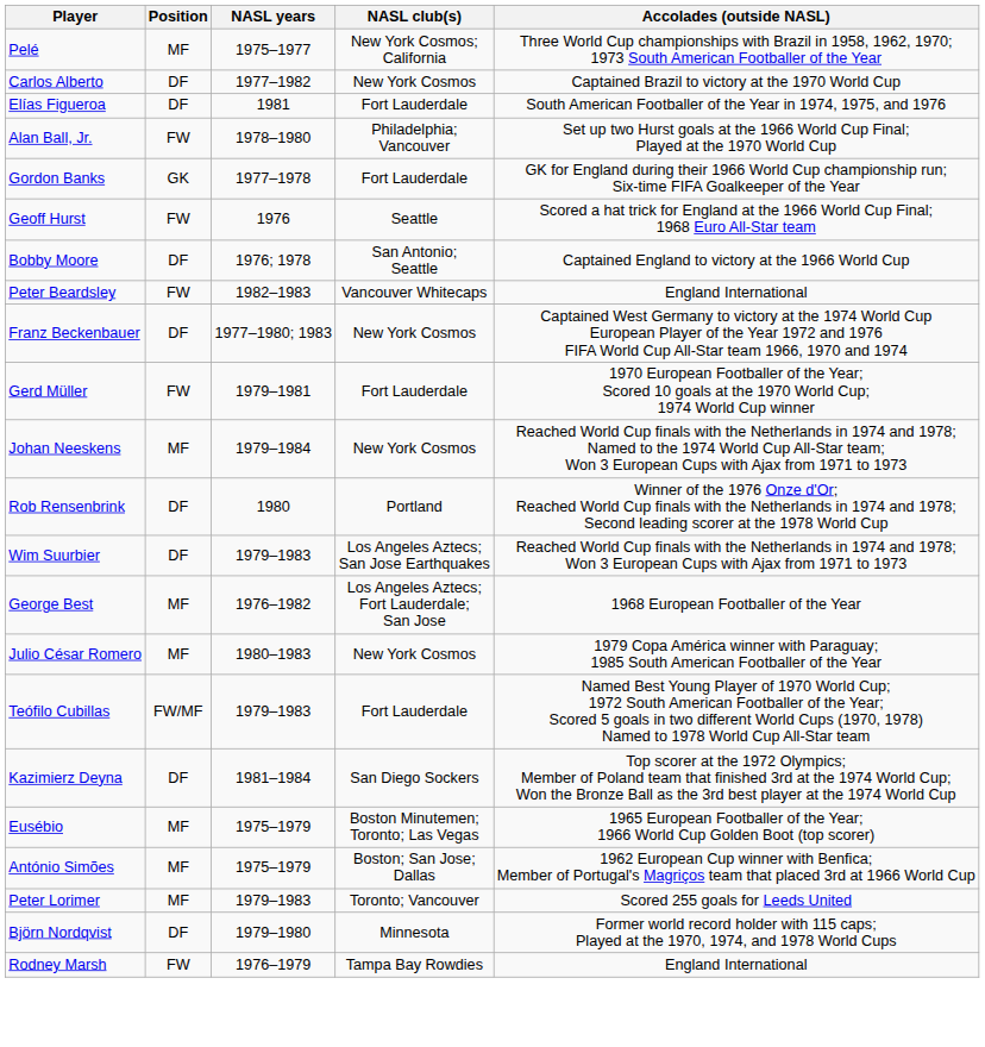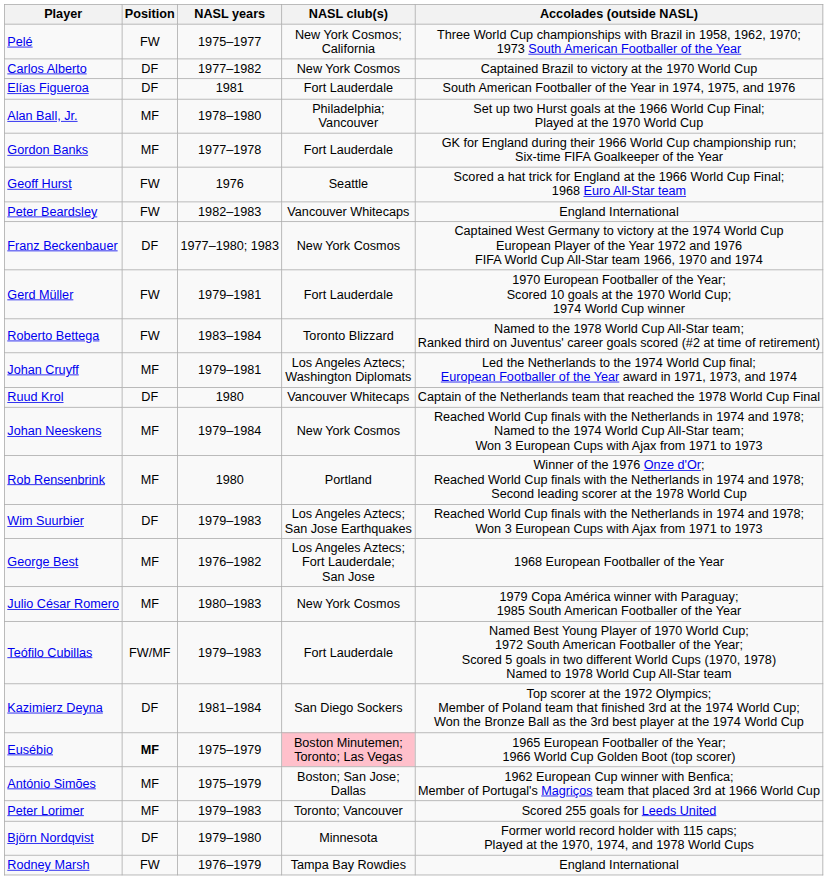Pelé | Position: MF -> FW
Alan Ball, Jr. | Position: FW -> MF
Gordon Banks | Position: GK -> MF
- row: Bobby Moore | DF | 1976; 1978 | San Antonio; Seattle | Captained England to victory at the 1966 World Cup
+ row: Roberto Bettega | FW | 1983–1984 | Toronto Blizzard | Named to the 1978 World Cup All-Star team; Ranked third on Juventus' career goals scored (#2 at time of retirement)
+ row: Johan Cruyff | MF | 1979–1981 | Los Angeles Aztecs; Washington Diplomats | Led the Netherlands to the 1974 World Cup final; European Footballer of the Year award in 1971, 1973, and 1974
+ row: Ruud Krol | DF | 1980 | Vancouver Whitecaps | Captain of the Netherlands team that reached the 1978 World Cup Final
Rob Rensenbrink | Position: DF -> MF
Eusébio | Position: normal -> bold
Eusébio | NASL club(s): no background -> pink background
